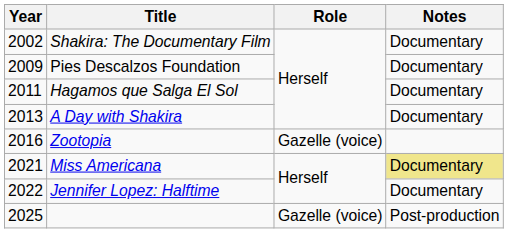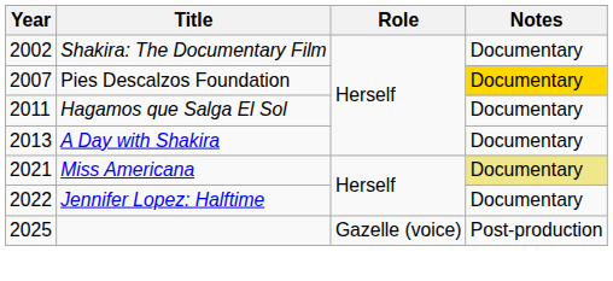Pies Descalzos Foundation | Year: 2009 -> 2007
Pies Descalzos Foundation | Notes: no background -> gold background
- row: 2016 | Zootopia | Gazelle (voice)
